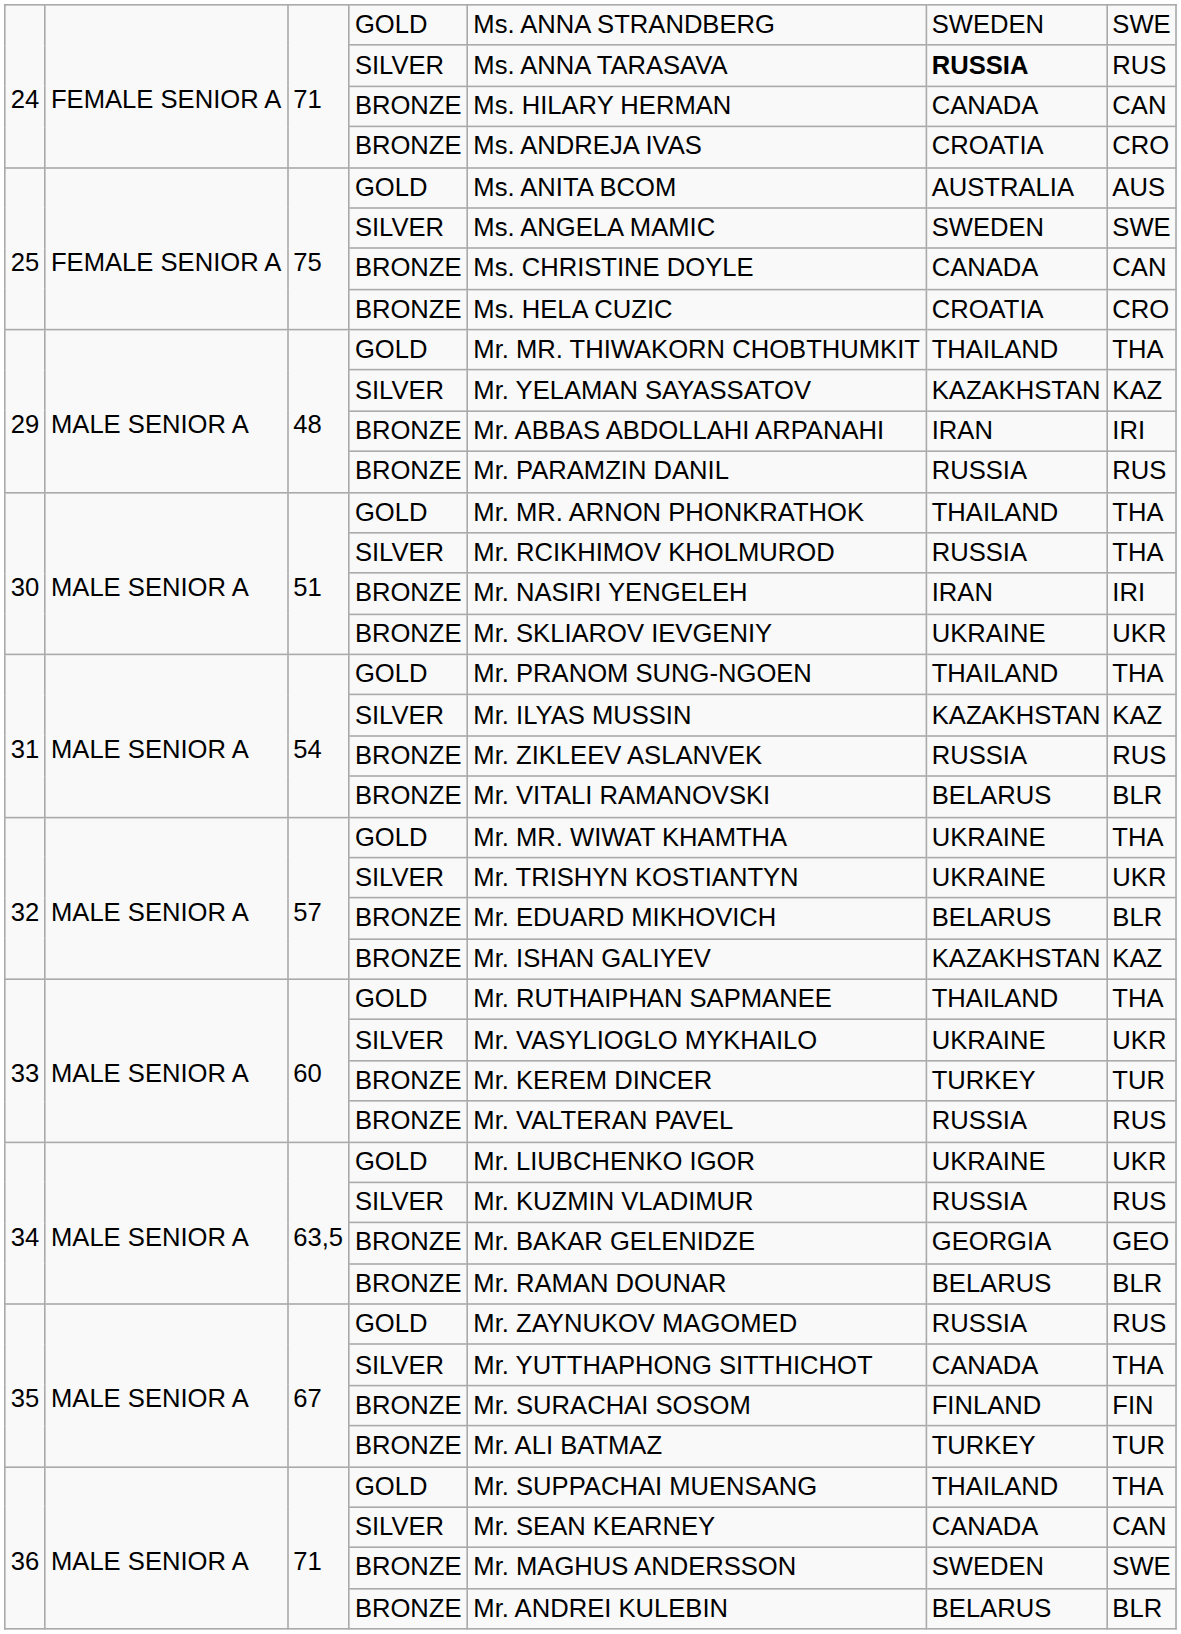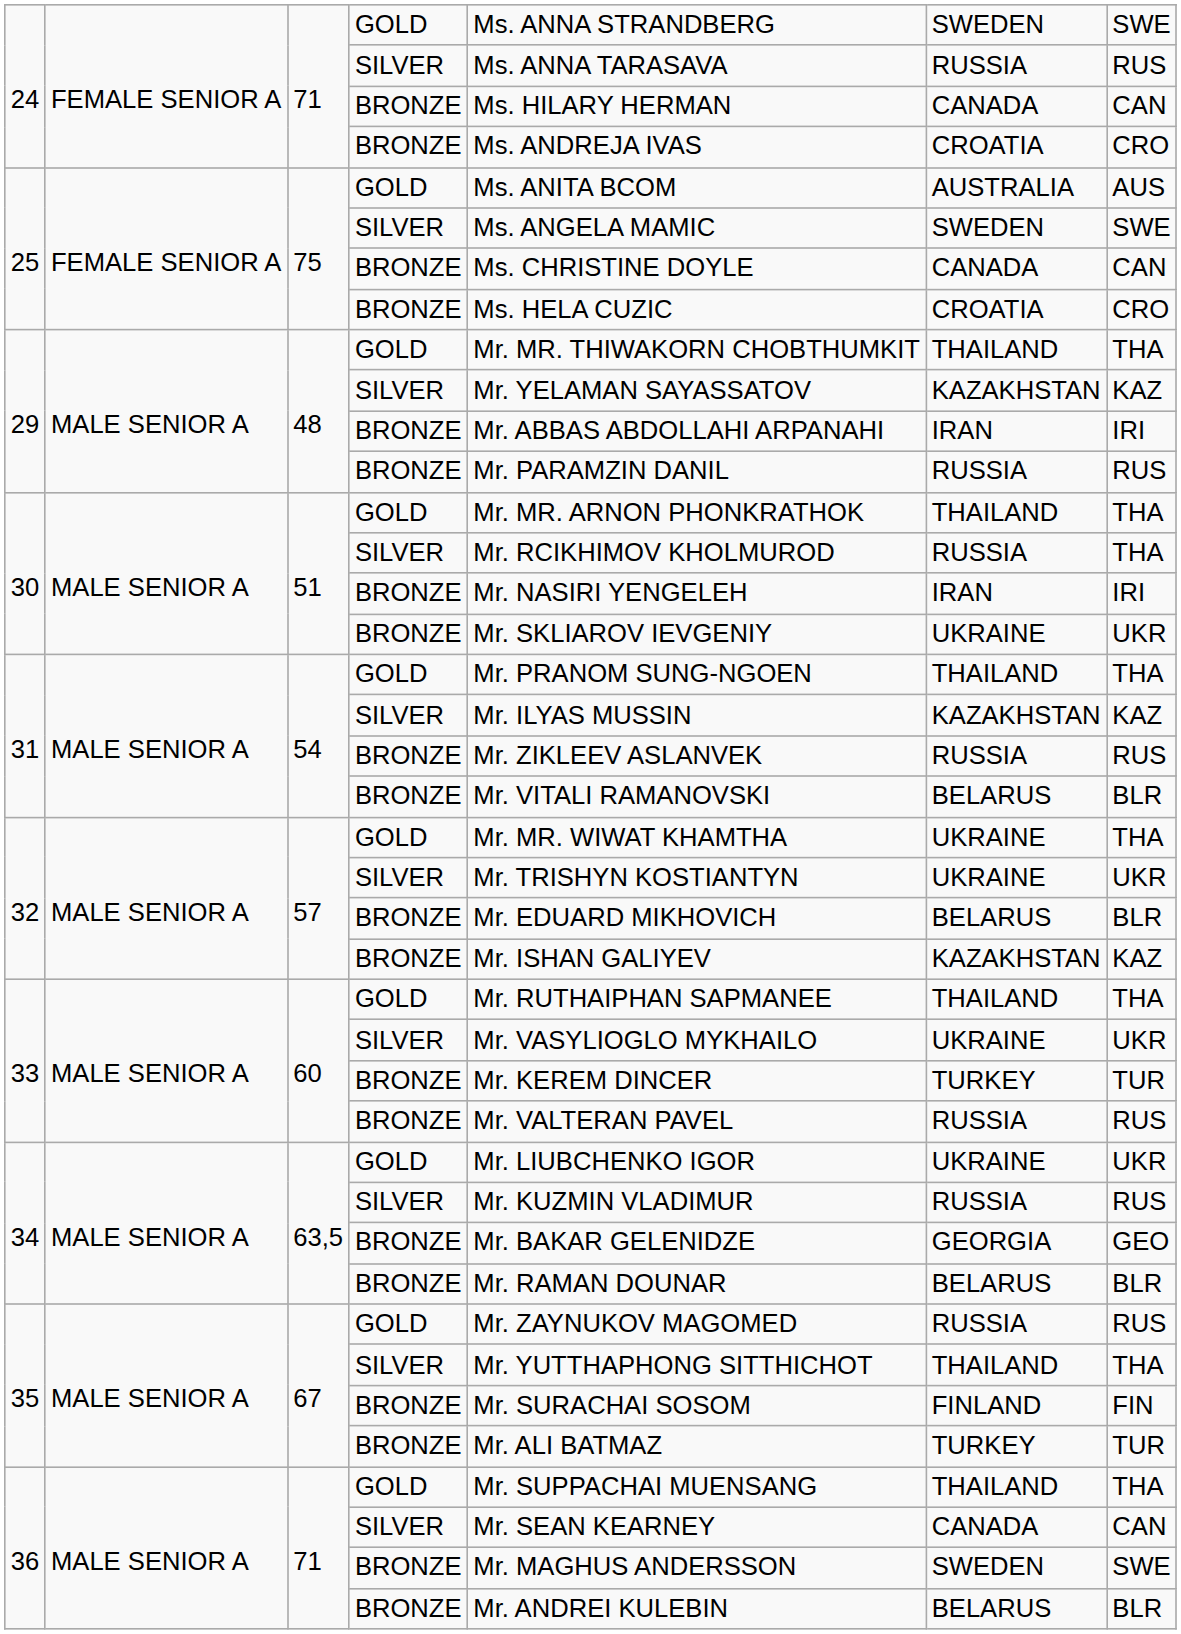24 / SILVER | column 6: bold -> normal
35 / SILVER | column 6: CANADA -> THAILAND
